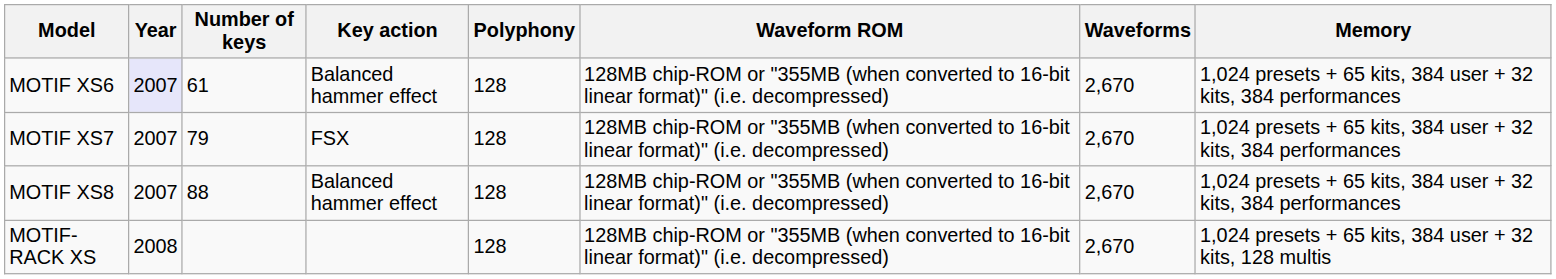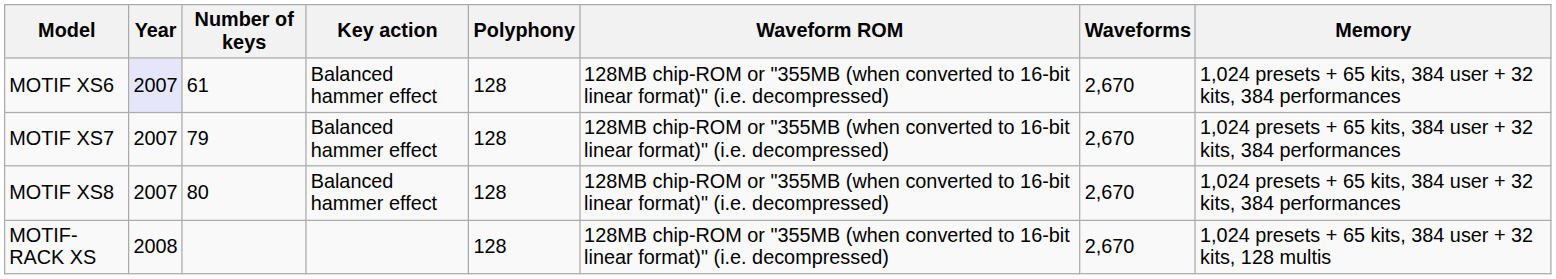MOTIF XS7 | Key action: FSX -> Balanced hammer effect
MOTIF XS8 | Number of keys: 88 -> 80
